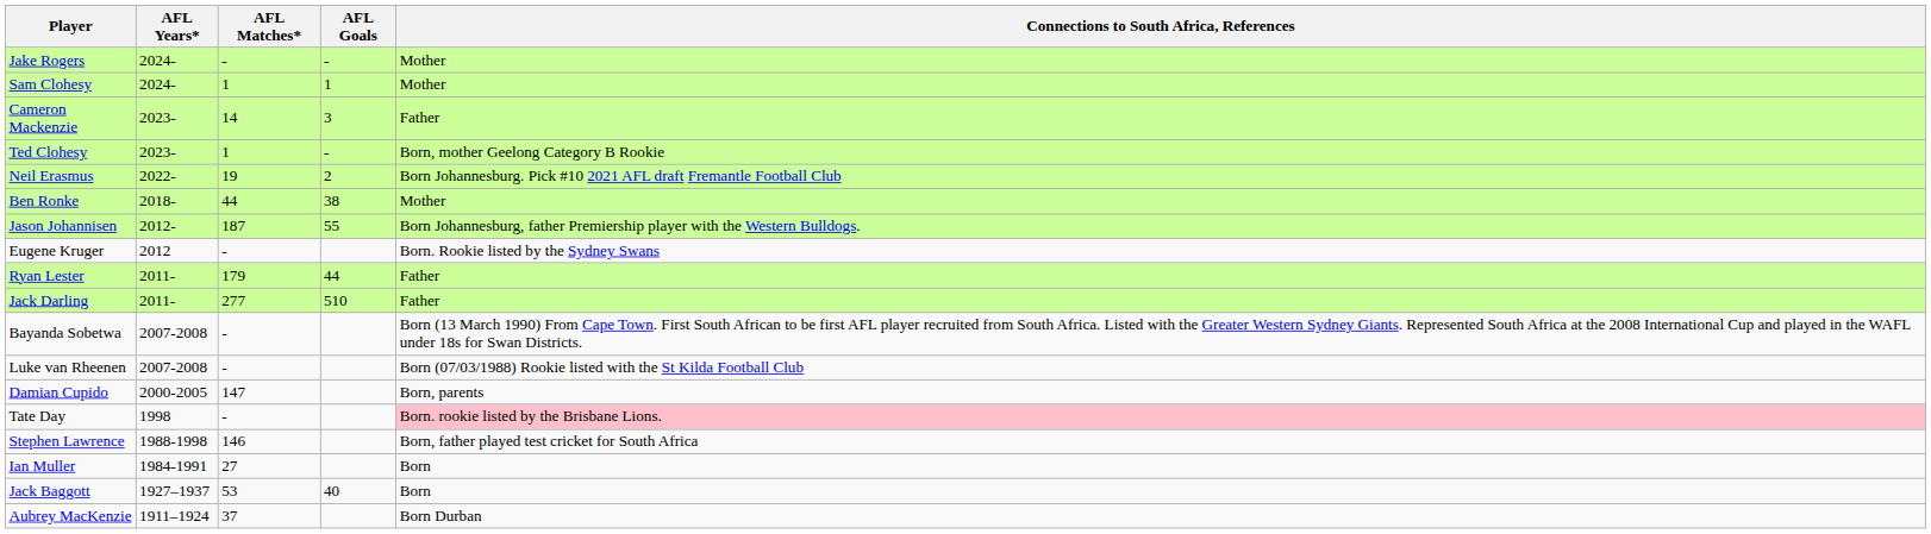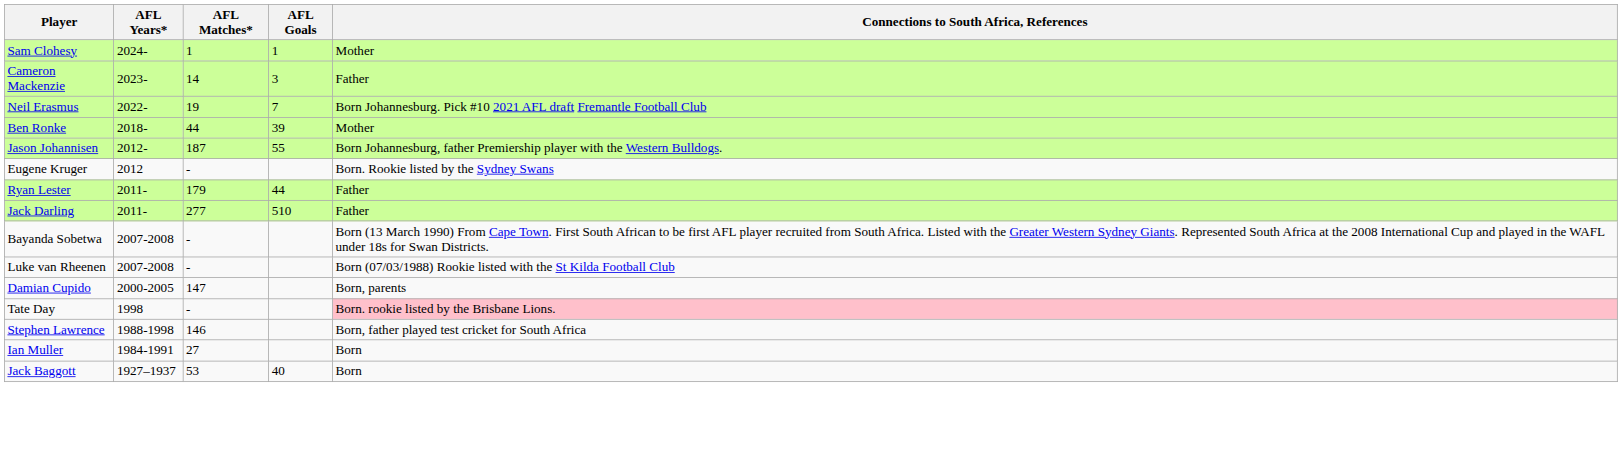- row: Jake Rogers | 2024- | - | - | Mother
- row: Ted Clohesy | 2023- | 1 | - | Born, mother Geelong Category B Rookie
Neil Erasmus | AFL Goals: 2 -> 7
Ben Ronke | AFL Goals: 38 -> 39
- row: Aubrey MacKenzie | 1911–1924 | 37 | Born Durban
